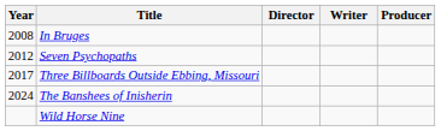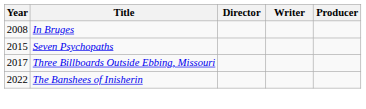Seven Psychopaths | Year: 2012 -> 2015
The Banshees of Inisherin | Year: 2024 -> 2022
- row: Wild Horse Nine
